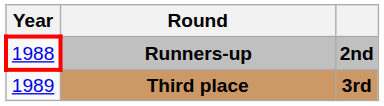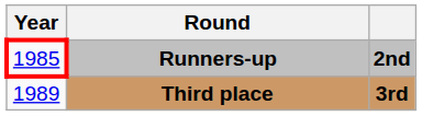Runners-up | Year: 1988 -> 1985
